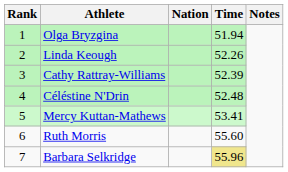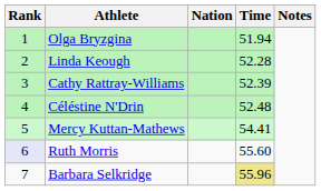Linda Keough | Time: 52.26 -> 52.28
Mercy Kuttan-Mathews | Time: 53.41 -> 54.41
Ruth Morris | Rank: no background -> lavender background
